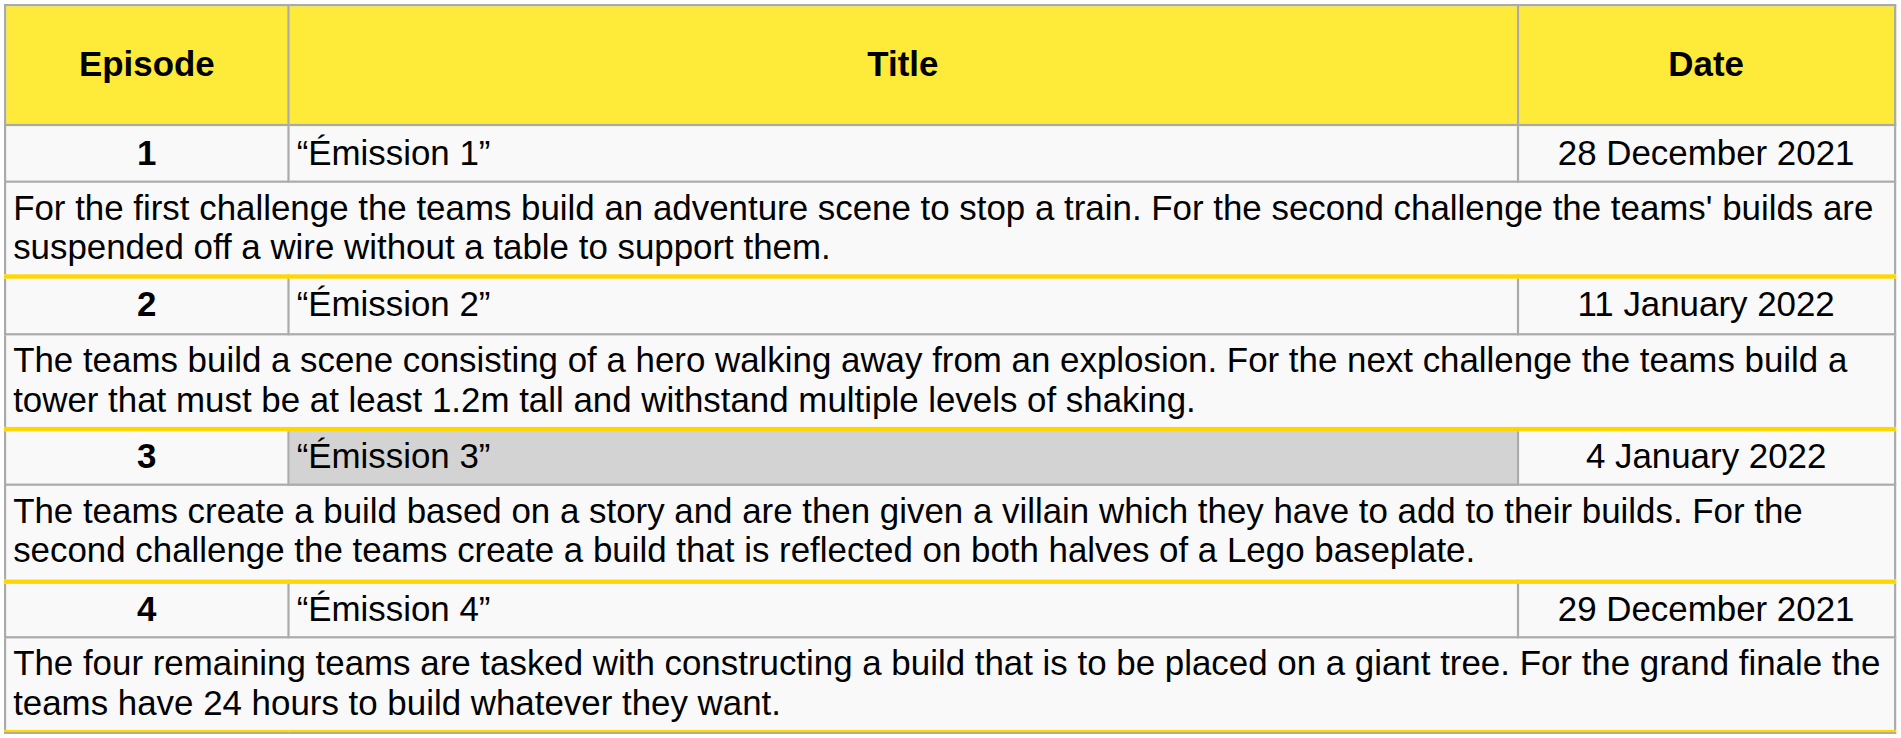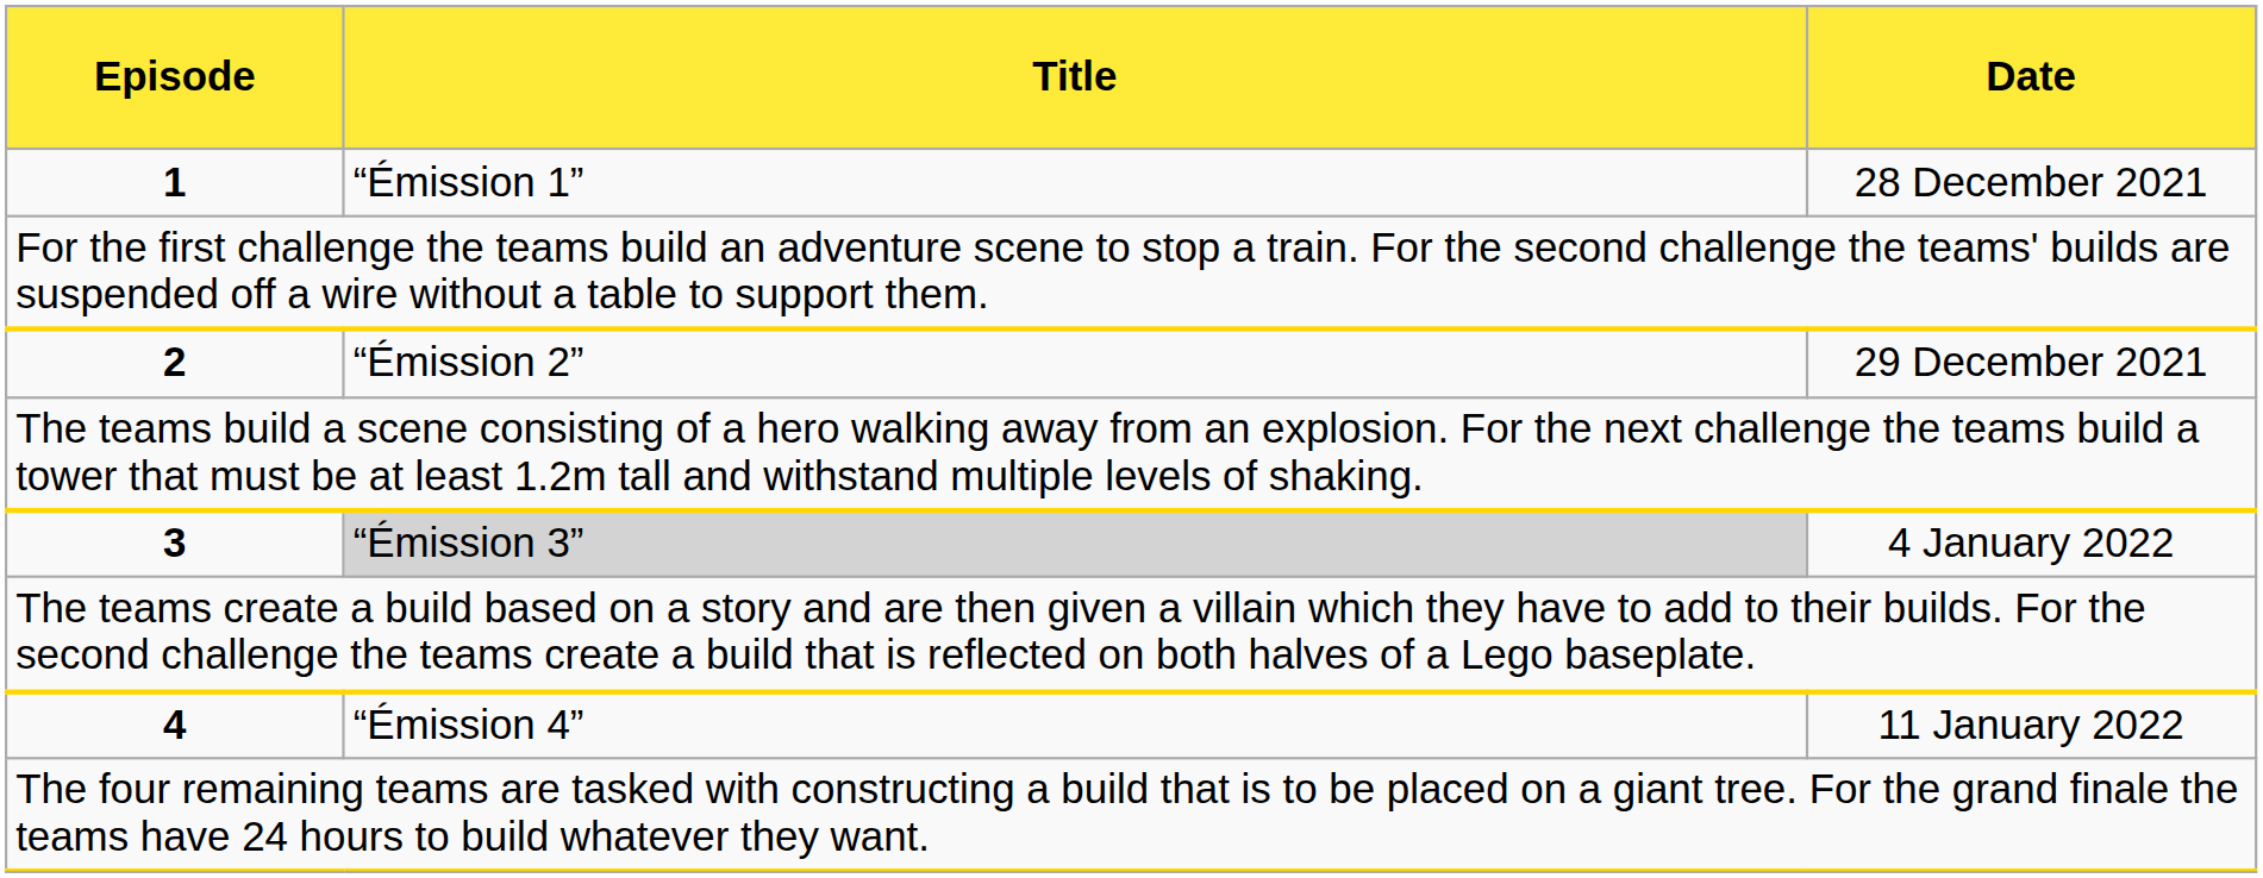2 | Date: 11 January 2022 -> 29 December 2021
4 | Date: 29 December 2021 -> 11 January 2022
